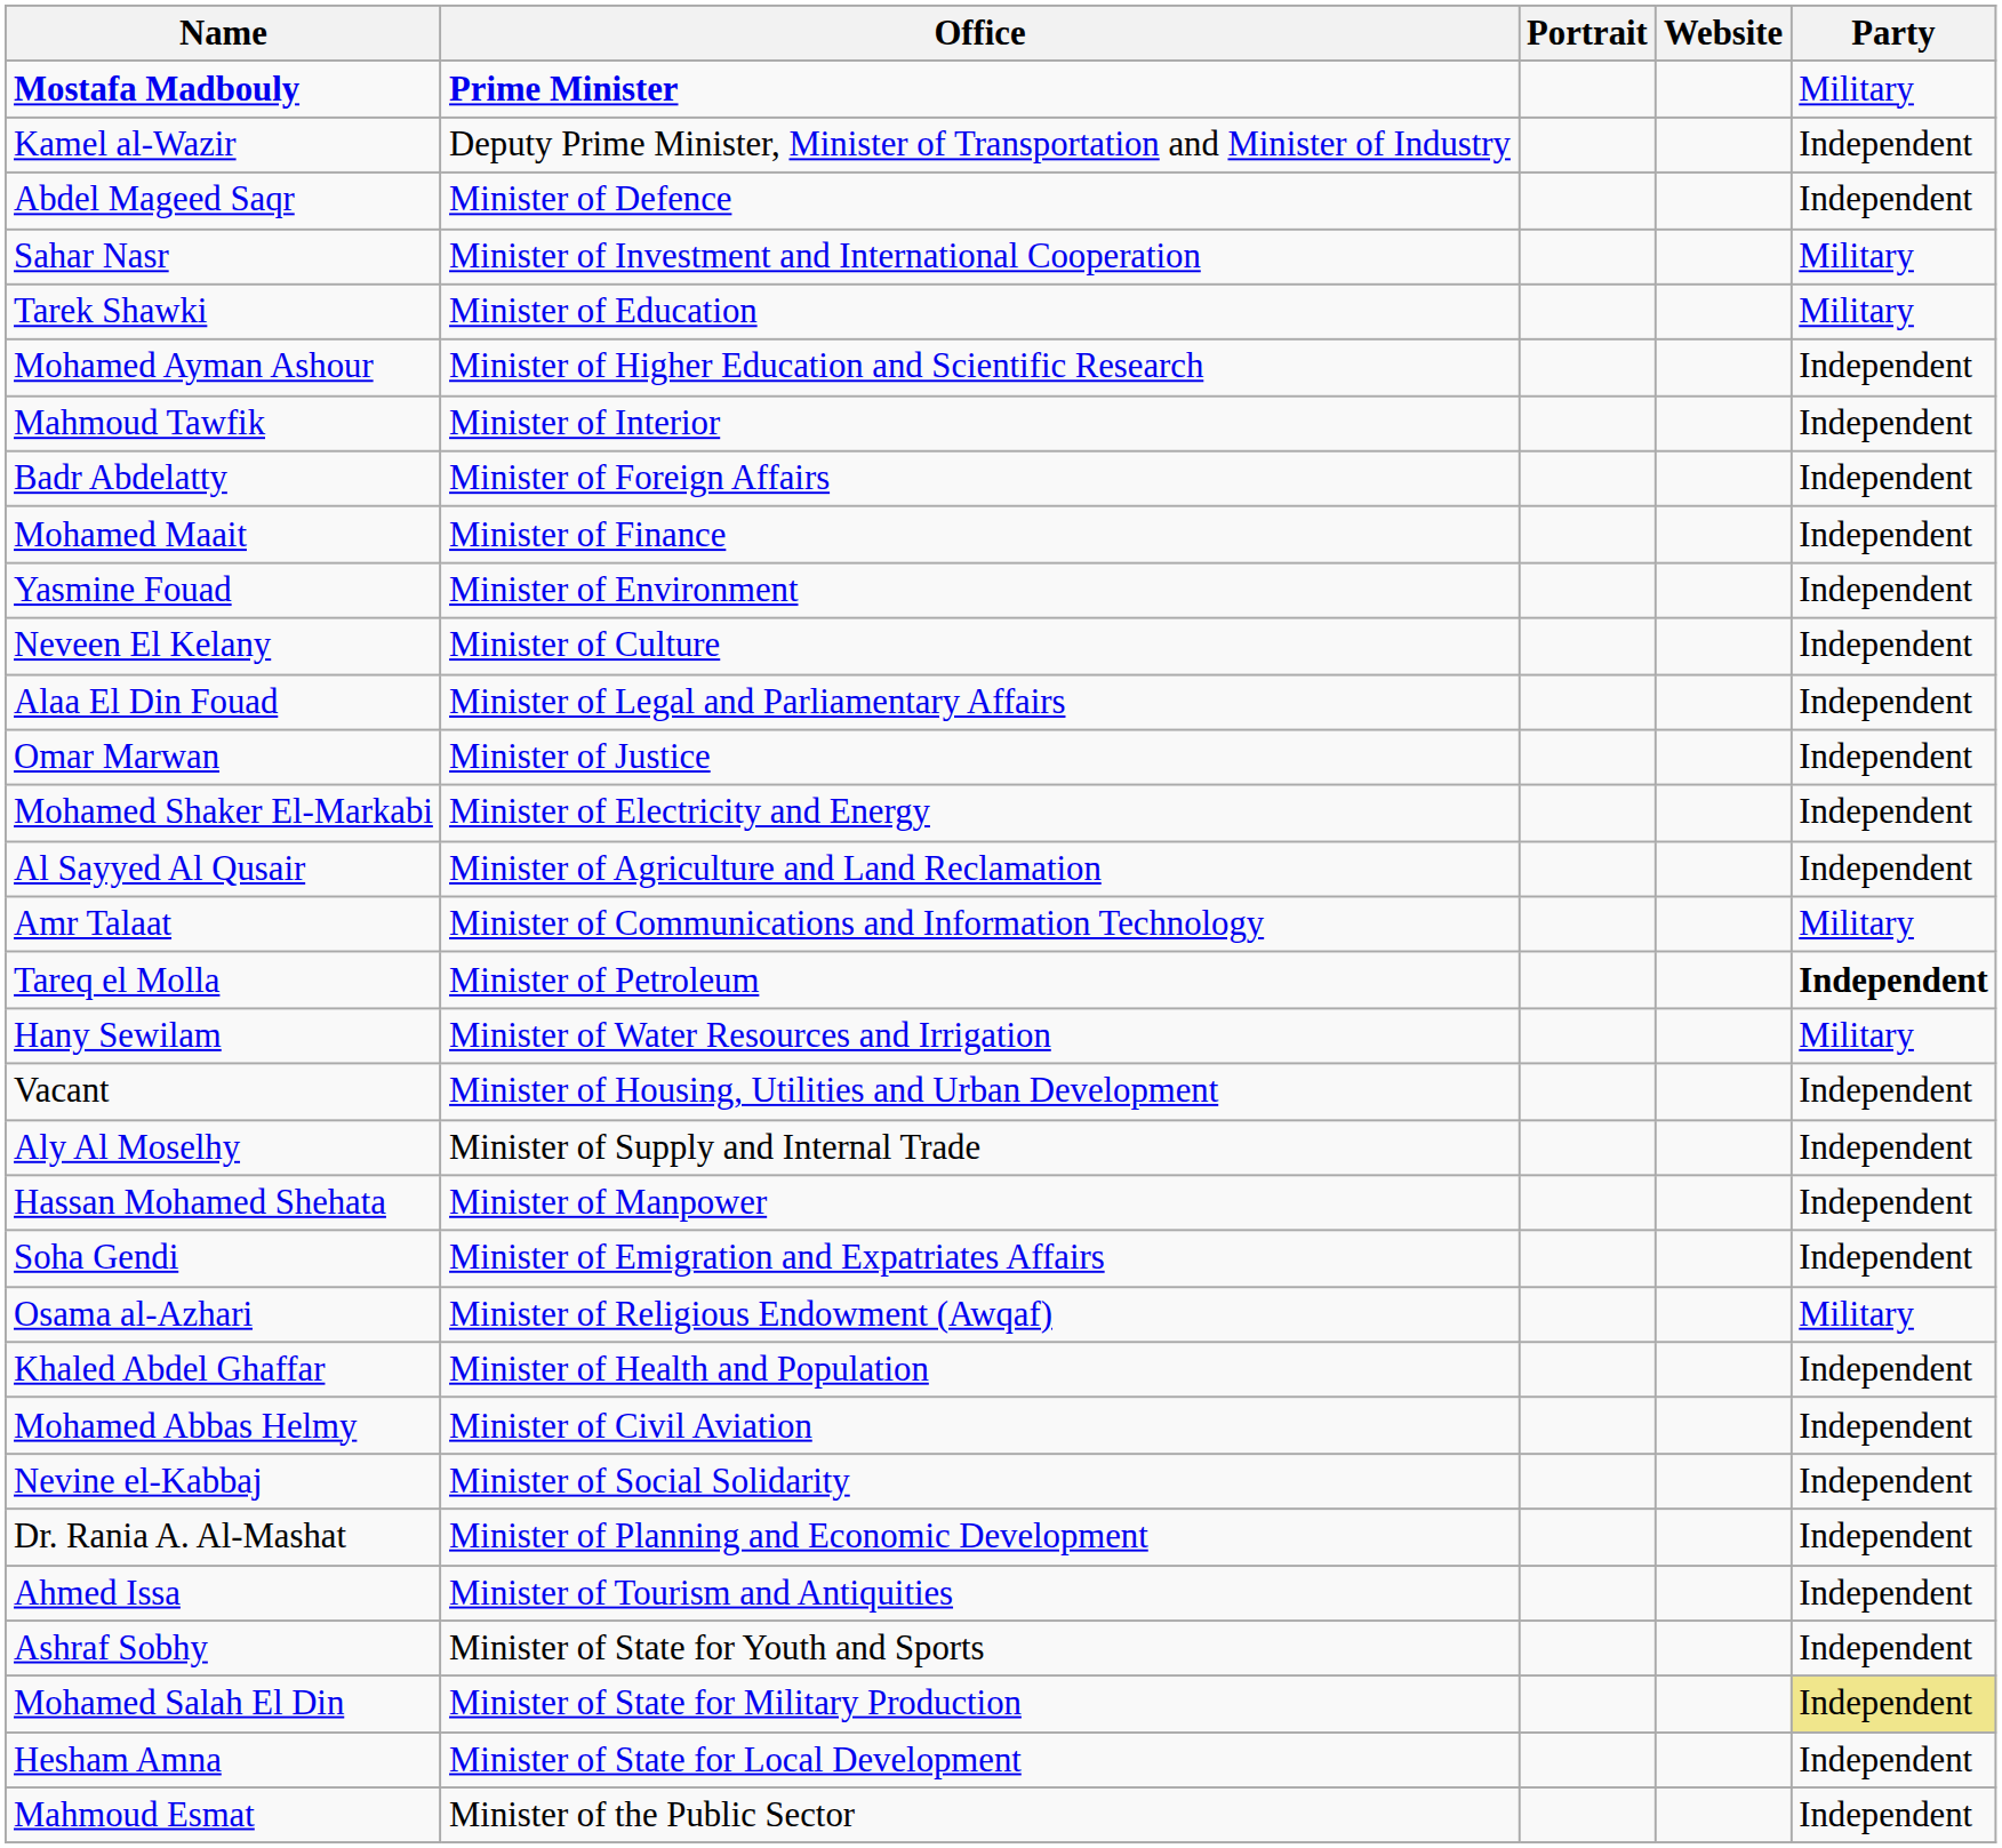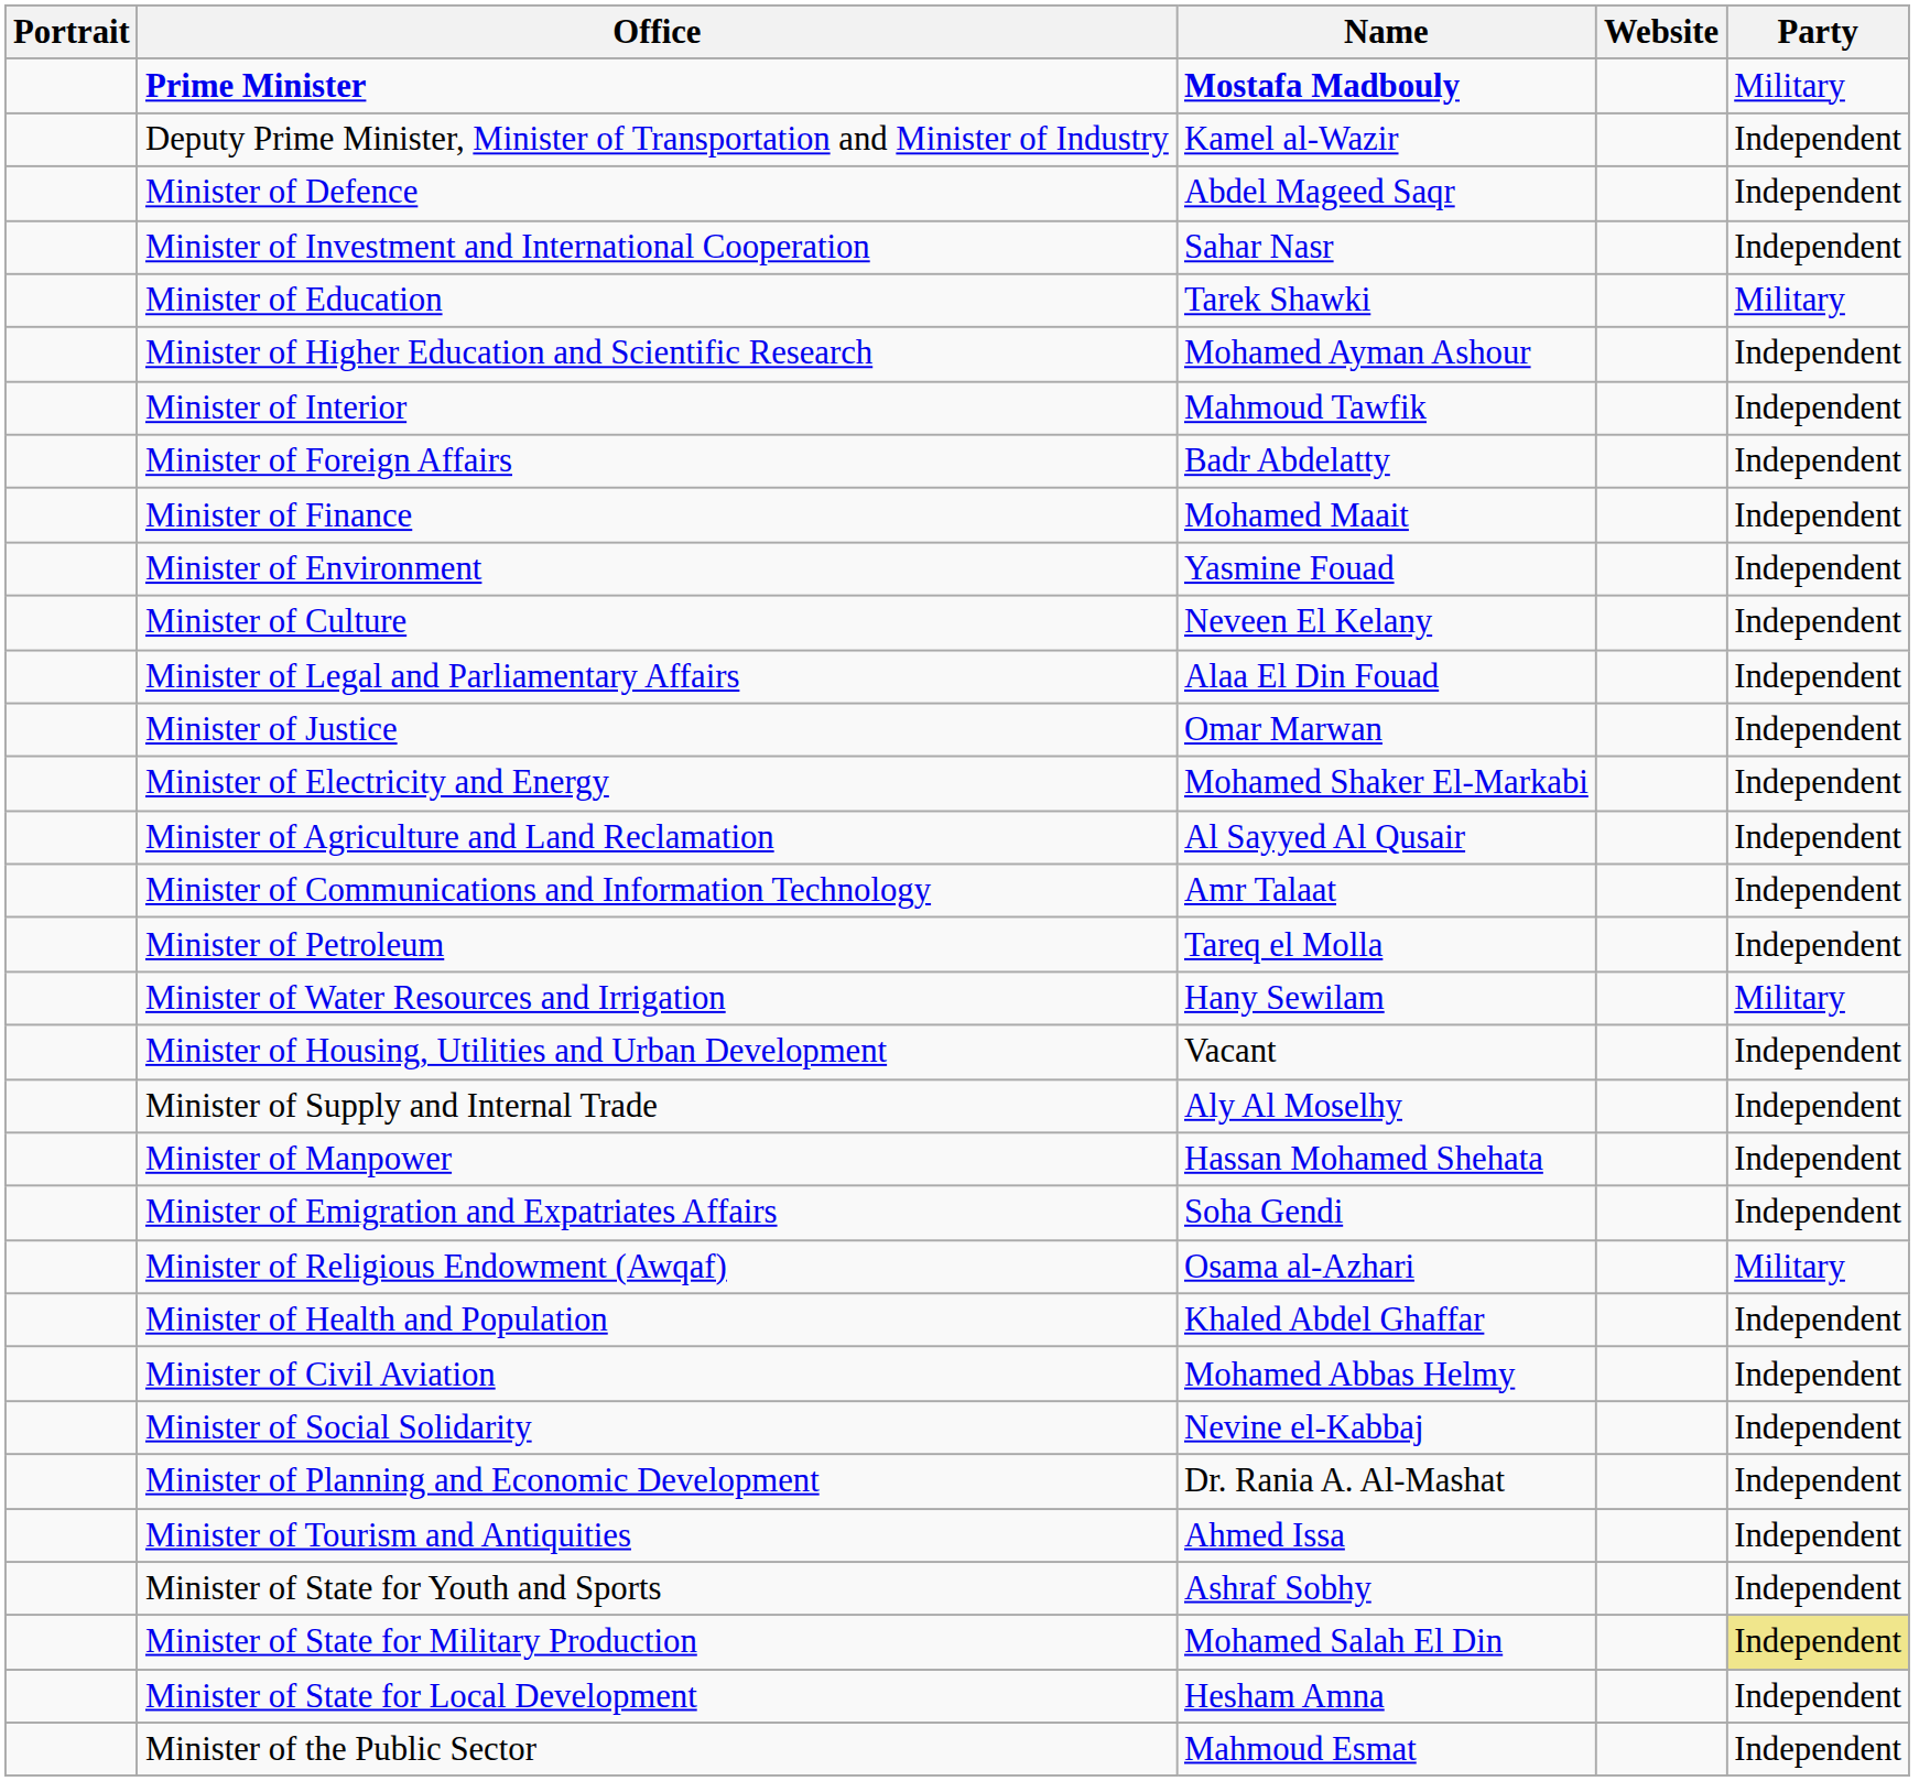columns swapped: Portrait <-> Name
Minister of Investment and International Cooperation | Party: Military -> Independent
Minister of Communications and Information Technology | Party: Military -> Independent
Minister of Petroleum | Party: bold -> normal
